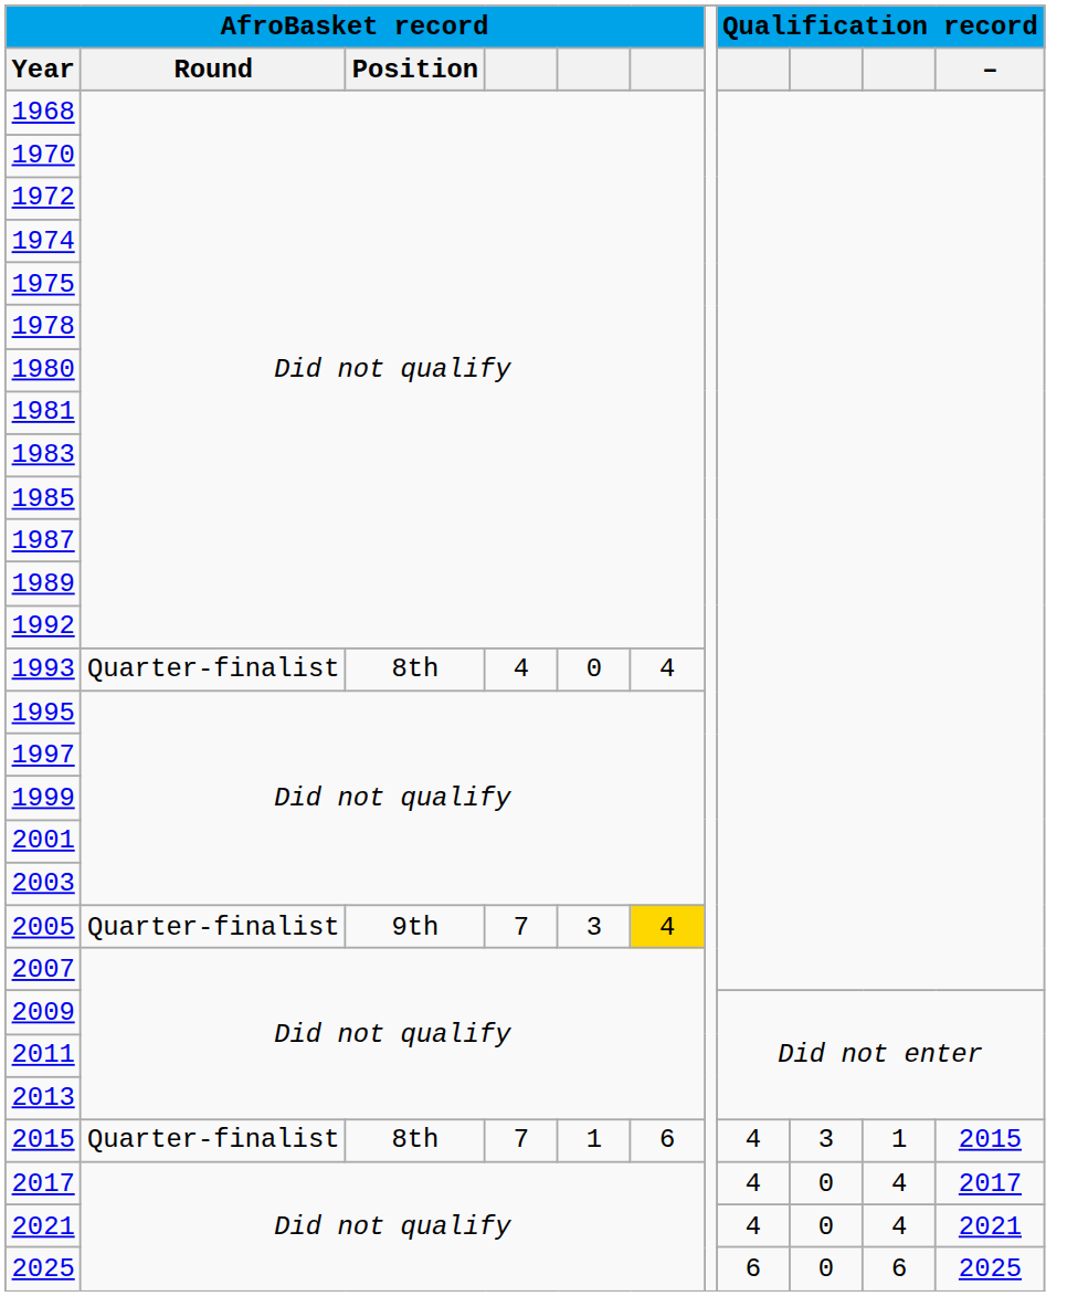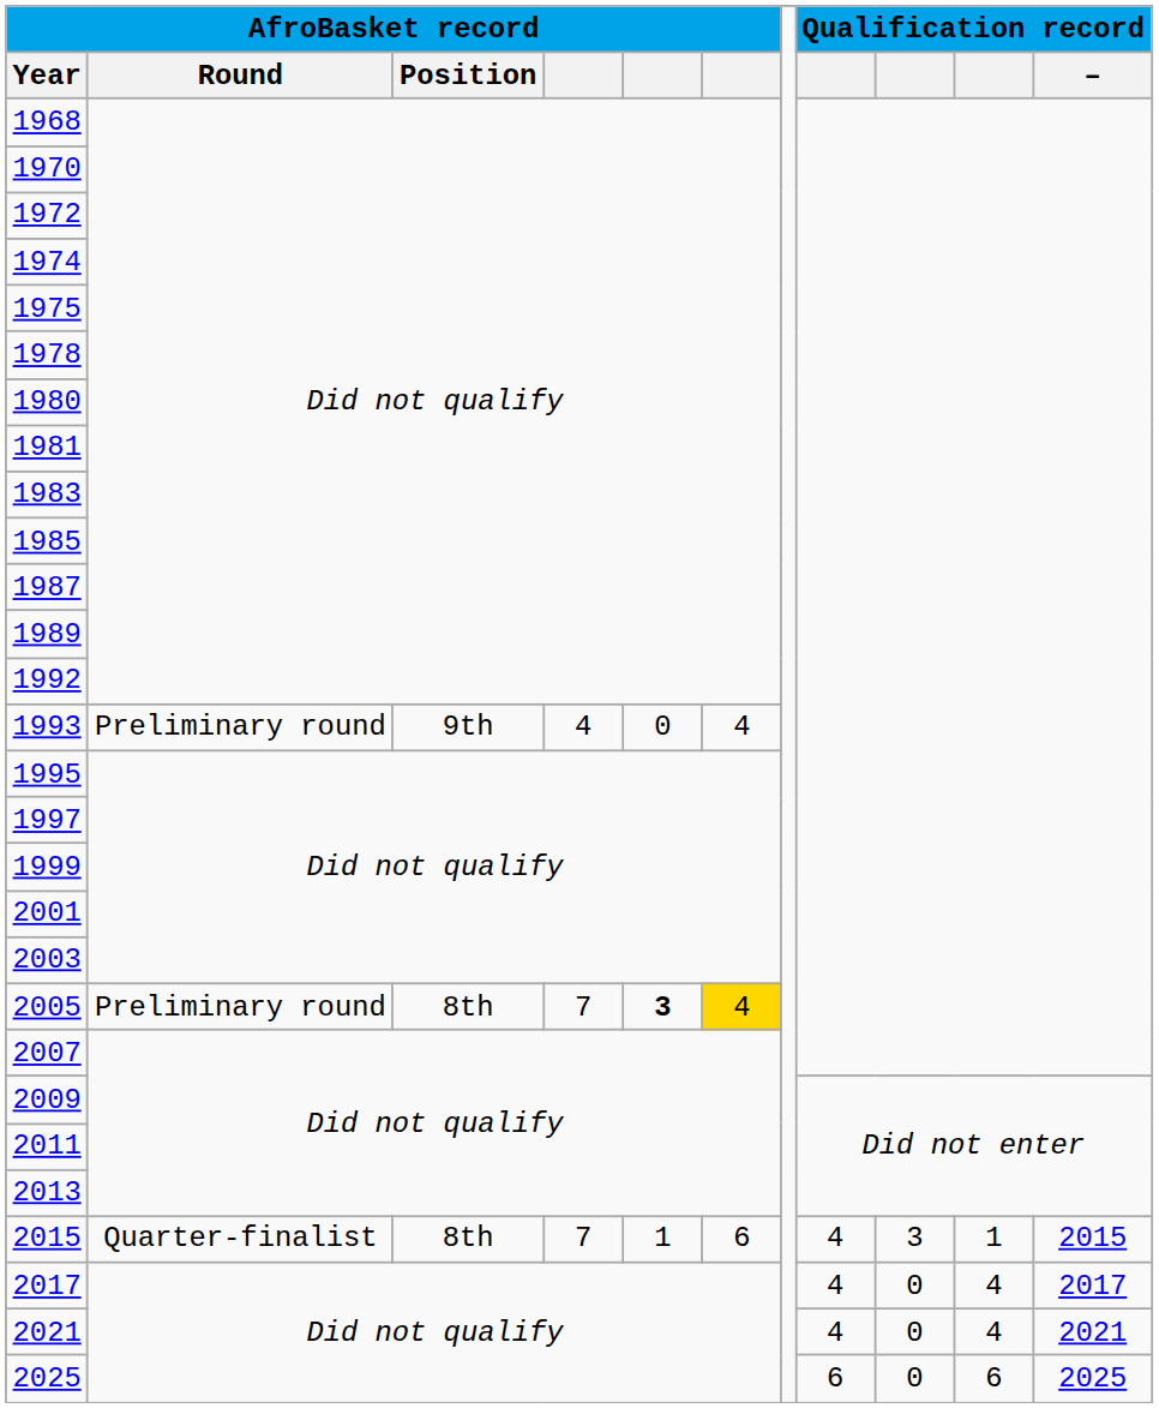1993 | AfroBasket record / Round: Quarter-finalist -> Preliminary round
1993 | AfroBasket record / Position: 8th -> 9th
2005 | AfroBasket record / Round: Quarter-finalist -> Preliminary round
2005 | AfroBasket record / Position: 9th -> 8th
2005 | column 5: normal -> bold
